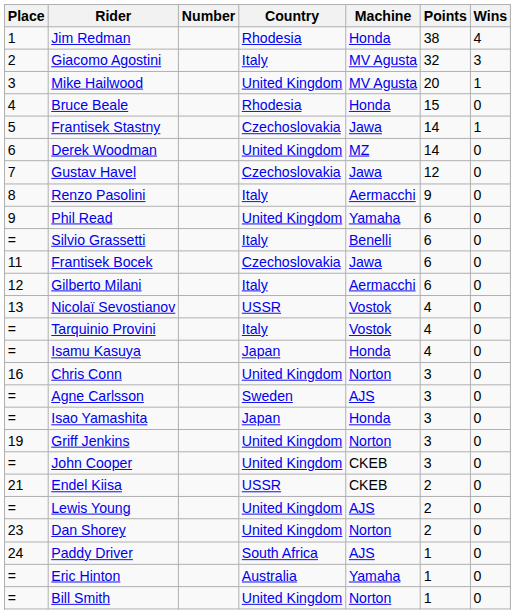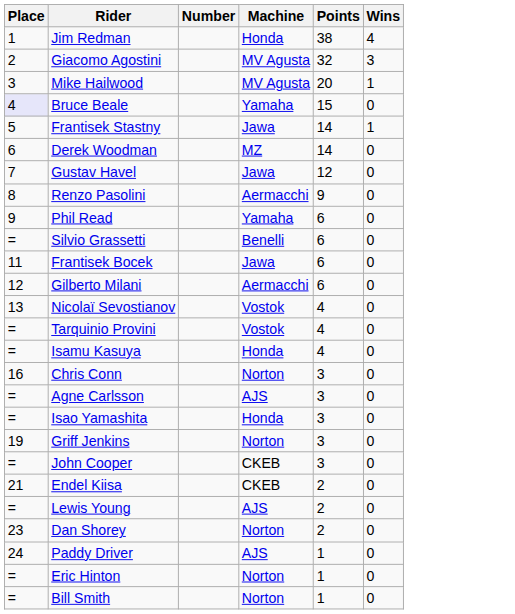- column: Country | Rhodesia | Italy | United Kingdom | Rhodesia | Czechoslovakia | United Kingdom | Czechoslovakia | Italy | United Kingdom | Italy | Czechoslovakia | Italy | USSR | Italy | Japan | United Kingdom | Sweden | Japan | United Kingdom | United Kingdom | USSR | United Kingdom | United Kingdom | South Africa | Australia | United Kingdom
Bruce Beale | Place: no background -> lavender background
Bruce Beale | Machine: Honda -> Yamaha
Eric Hinton | Machine: Yamaha -> Norton
